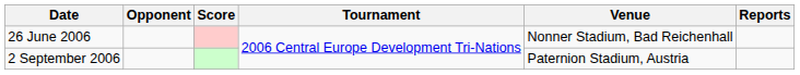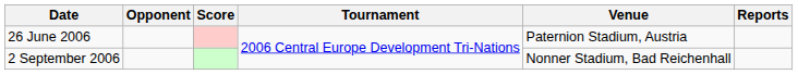26 June 2006 | Venue: Nonner Stadium, Bad Reichenhall -> Paternion Stadium, Austria
2 September 2006 | Venue: Paternion Stadium, Austria -> Nonner Stadium, Bad Reichenhall
